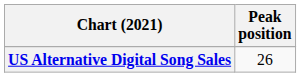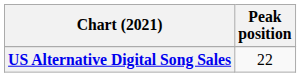US Alternative Digital Song Sales | Peak position: 26 -> 22
